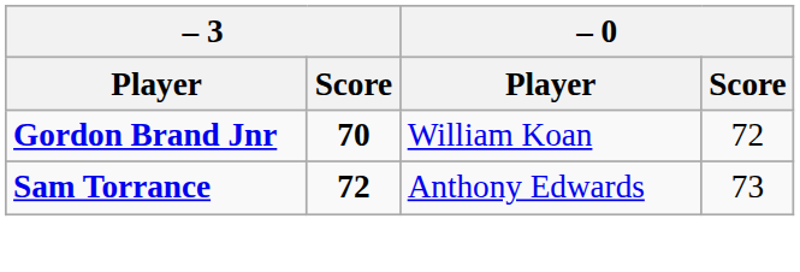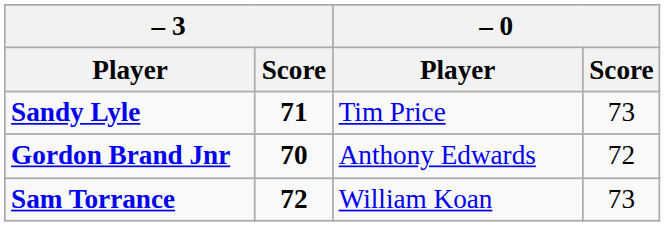+ row: Sandy Lyle | 71 | Tim Price | 73
Gordon Brand Jnr | – 0 / Player: William Koan -> Anthony Edwards
Sam Torrance | – 0 / Player: Anthony Edwards -> William Koan
